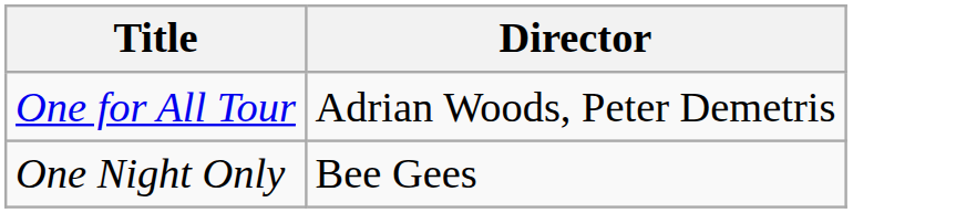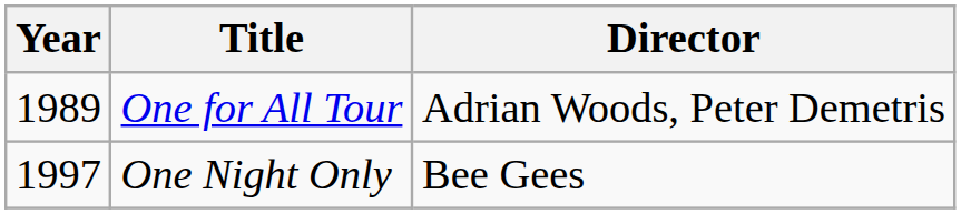+ column: Year | 1989 | 1997
